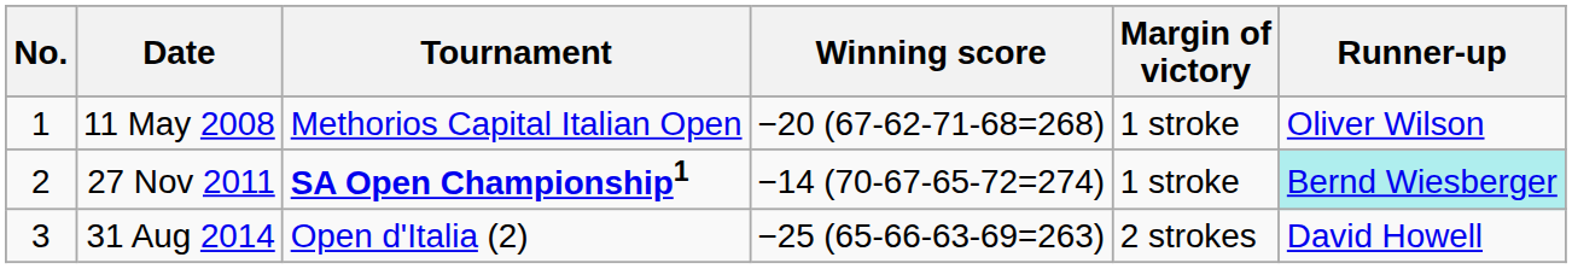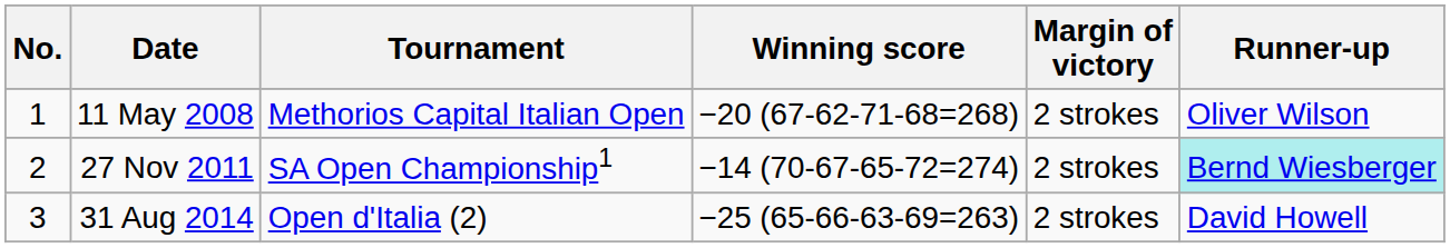11 May 2008 | Margin of victory: 1 stroke -> 2 strokes
27 Nov 2011 | Tournament: bold -> normal
27 Nov 2011 | Margin of victory: 1 stroke -> 2 strokes
